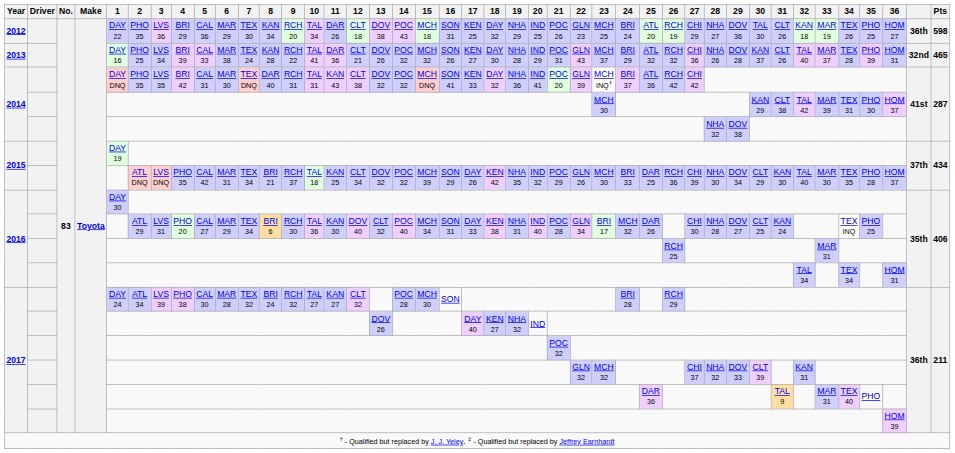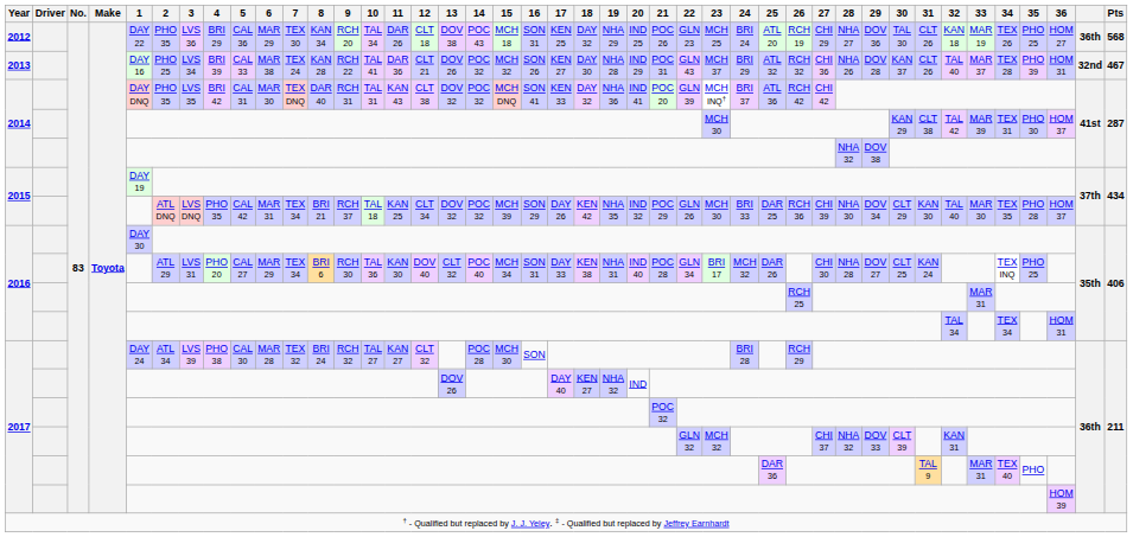2012 | Pts: 598 -> 568
2013 | Pts: 465 -> 467
